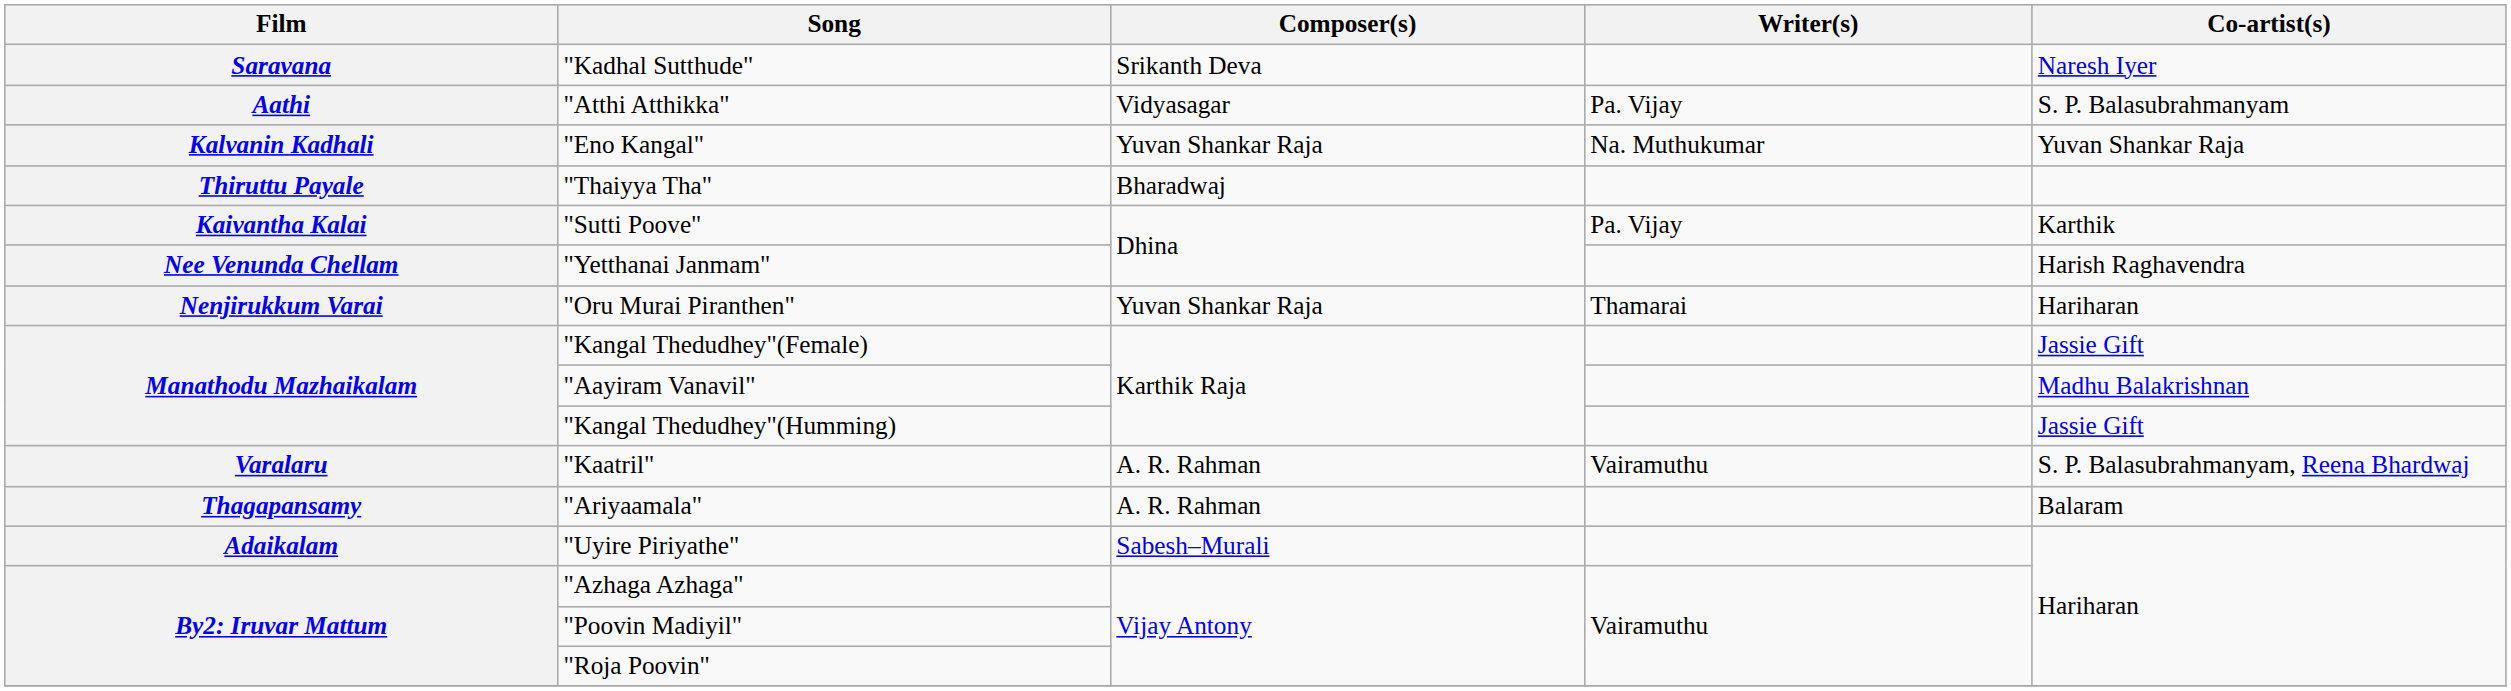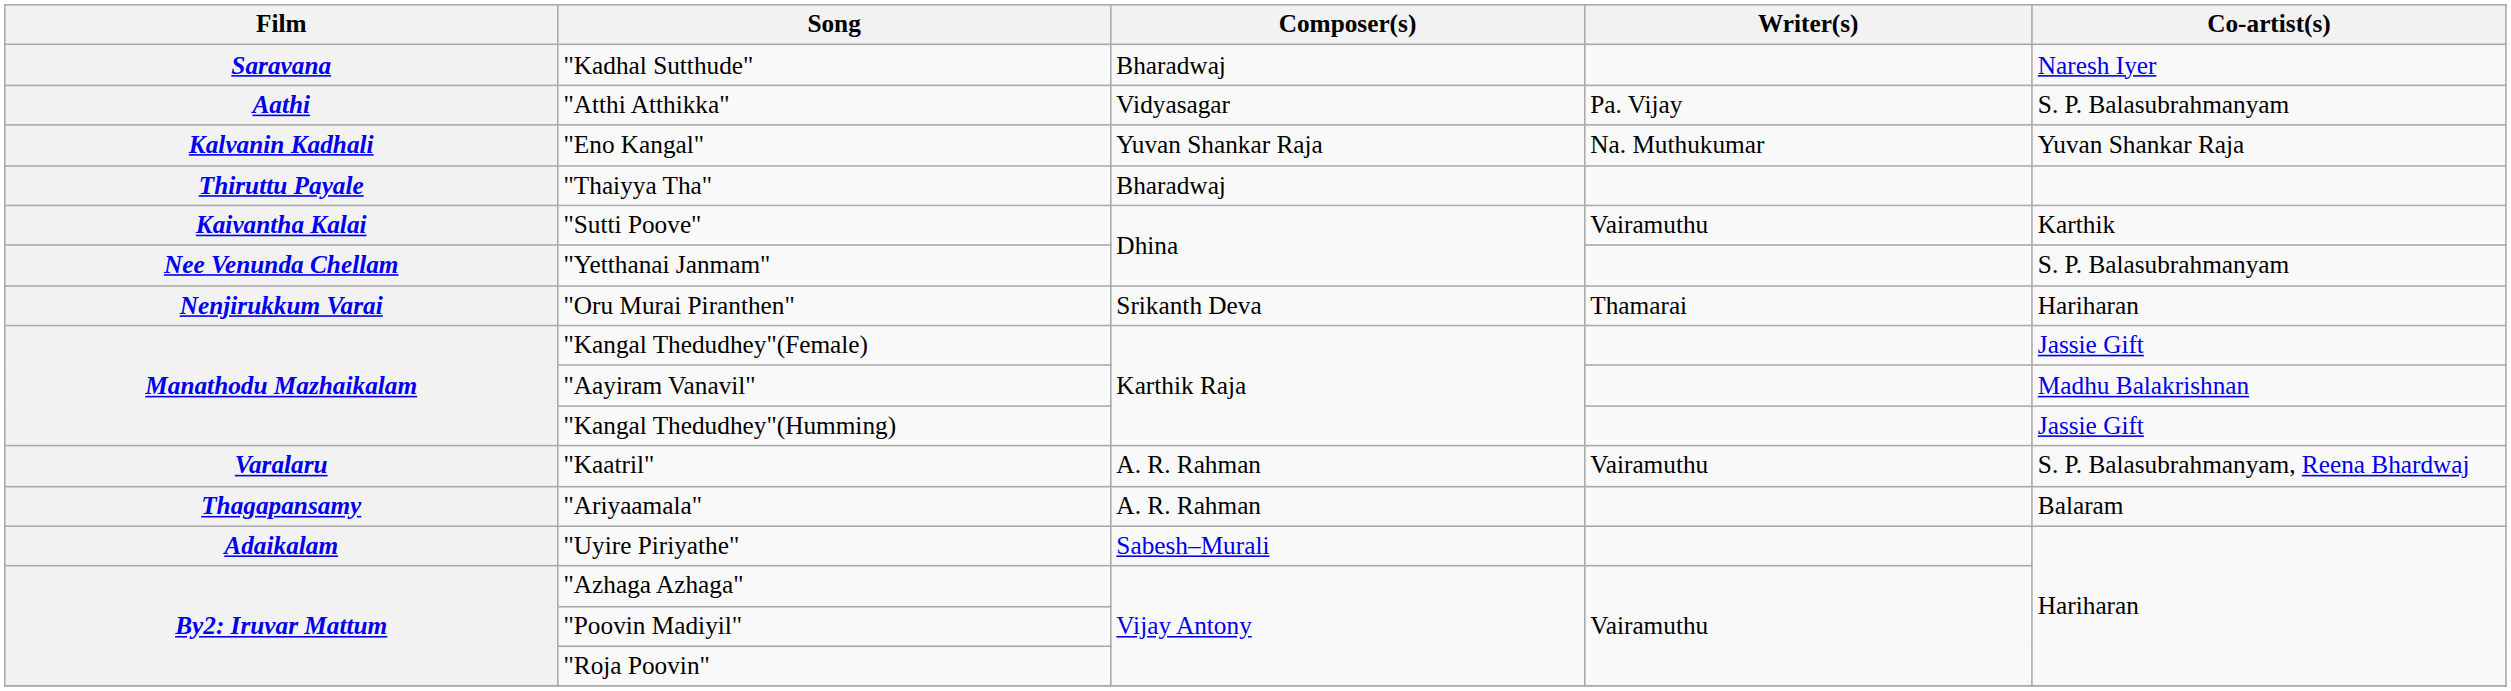"Kadhal Sutthude" | Composer(s): Srikanth Deva -> Bharadwaj
"Sutti Poove" | Writer(s): Pa. Vijay -> Vairamuthu
"Yetthanai Janmam" | Co-artist(s): Harish Raghavendra -> S. P. Balasubrahmanyam
"Oru Murai Piranthen" | Composer(s): Yuvan Shankar Raja -> Srikanth Deva
